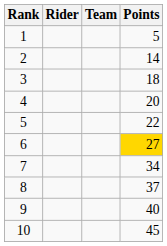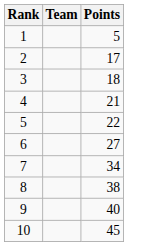- column: Rider
2 | Points: 14 -> 17
4 | Points: 20 -> 21
6 | Points: gold background -> no background
8 | Points: 37 -> 38
